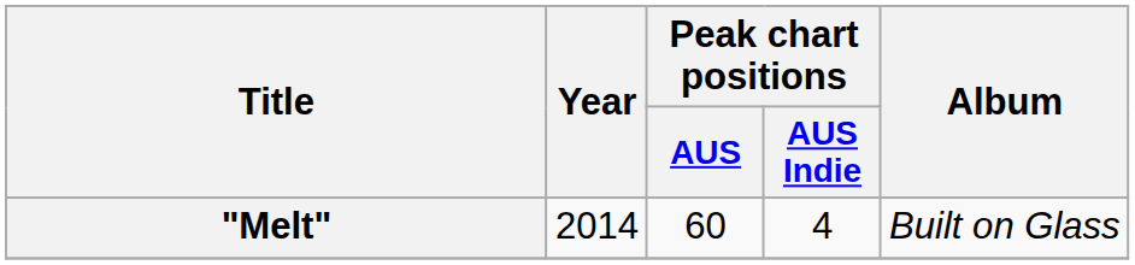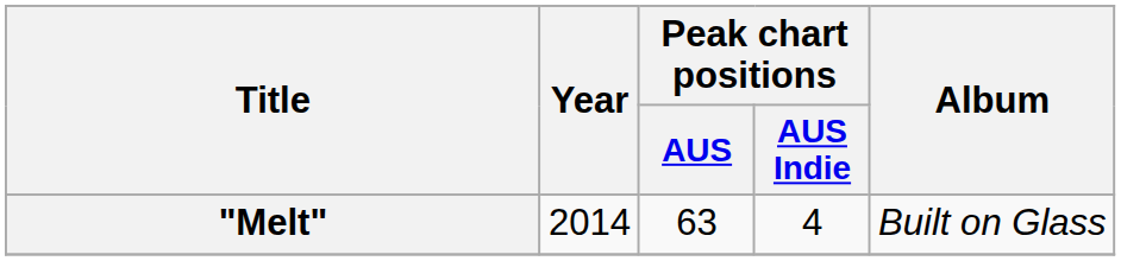"Melt" | Peak chart positions / AUS: 60 -> 63
